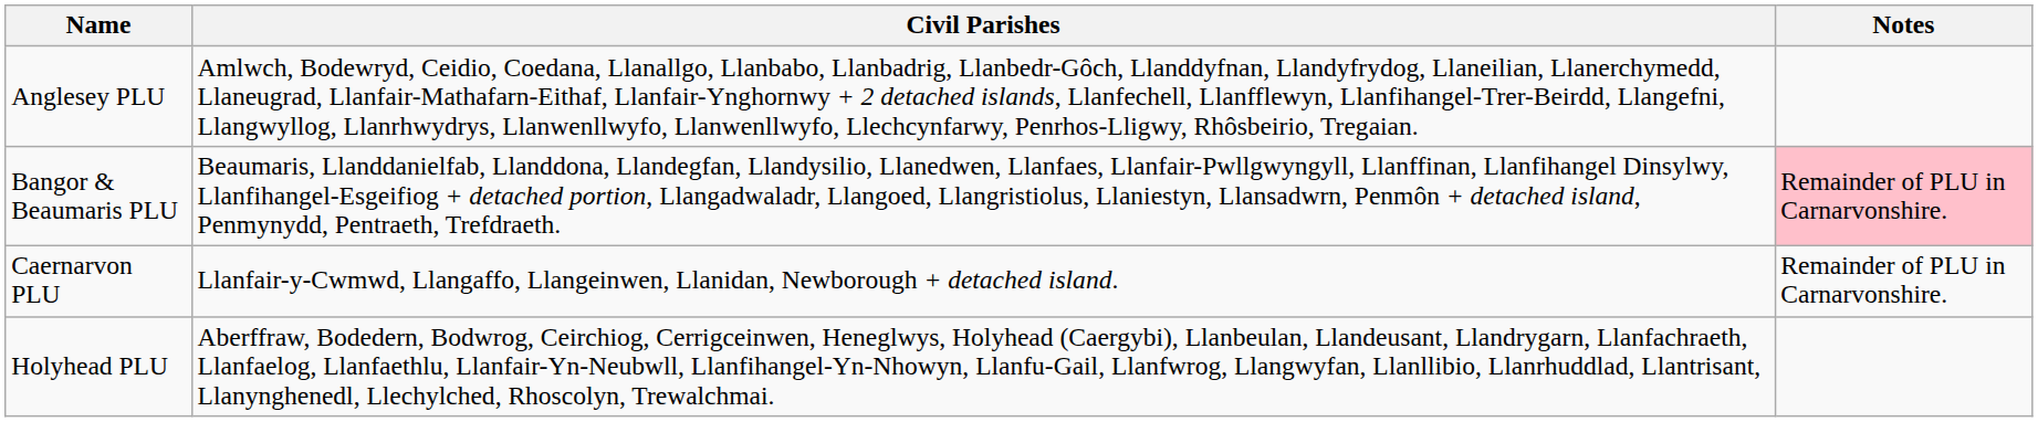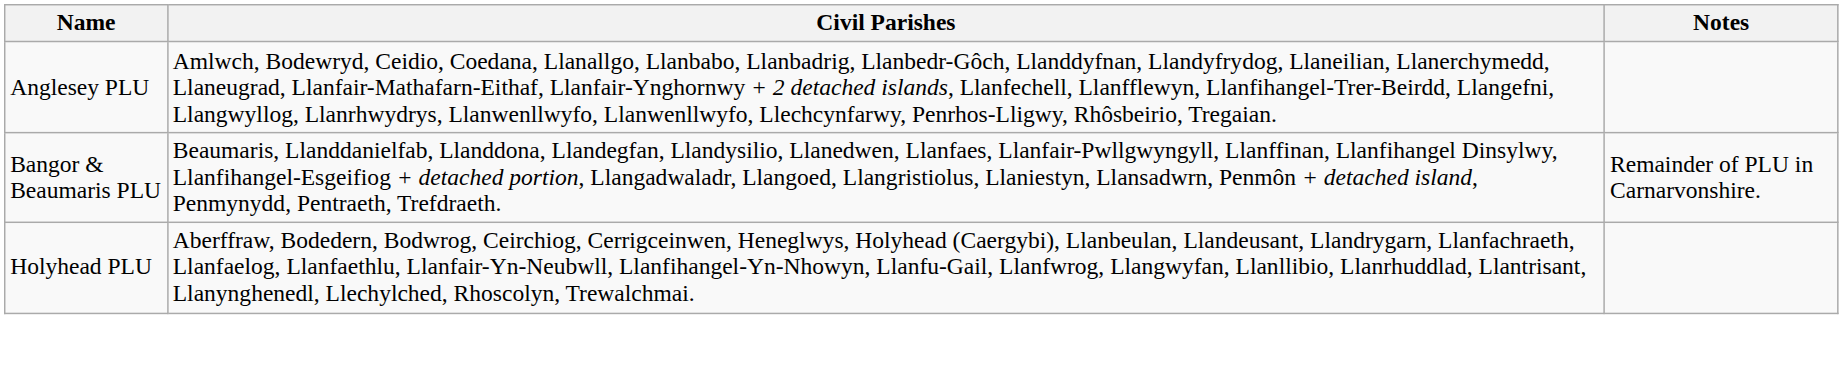Bangor & Beaumaris PLU | Notes: pink background -> no background
- row: Caernarvon PLU | Llanfair-y-Cwmwd, Llangaffo, Llangeinwen, Llanidan, Newborough + detached island. | Remainder of PLU in Carnarvonshire.
